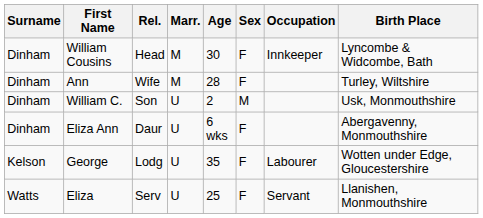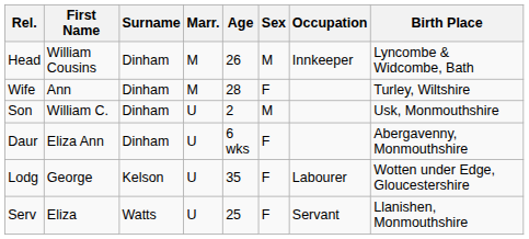columns swapped: Surname <-> Rel.
William Cousins | Age: 30 -> 26
William Cousins | Sex: F -> M
